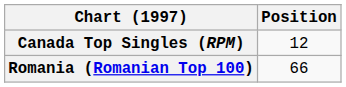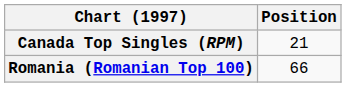Canada Top Singles (RPM) | Position: 12 -> 21
